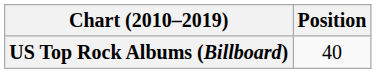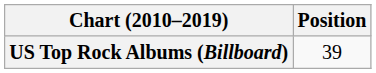US Top Rock Albums (Billboard) | Position: 40 -> 39
